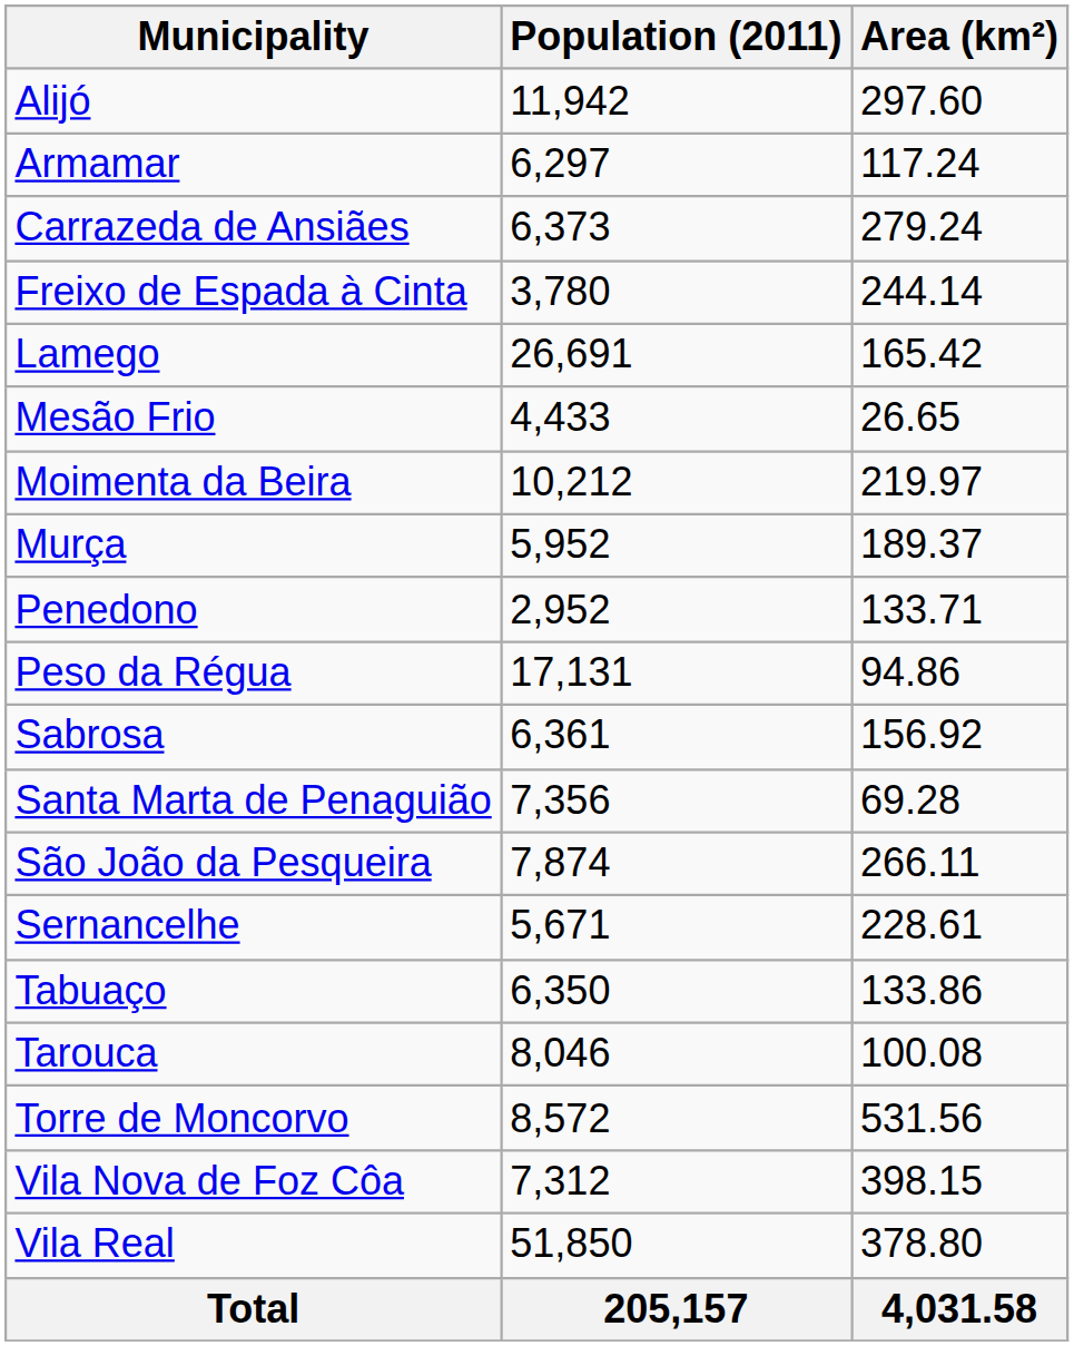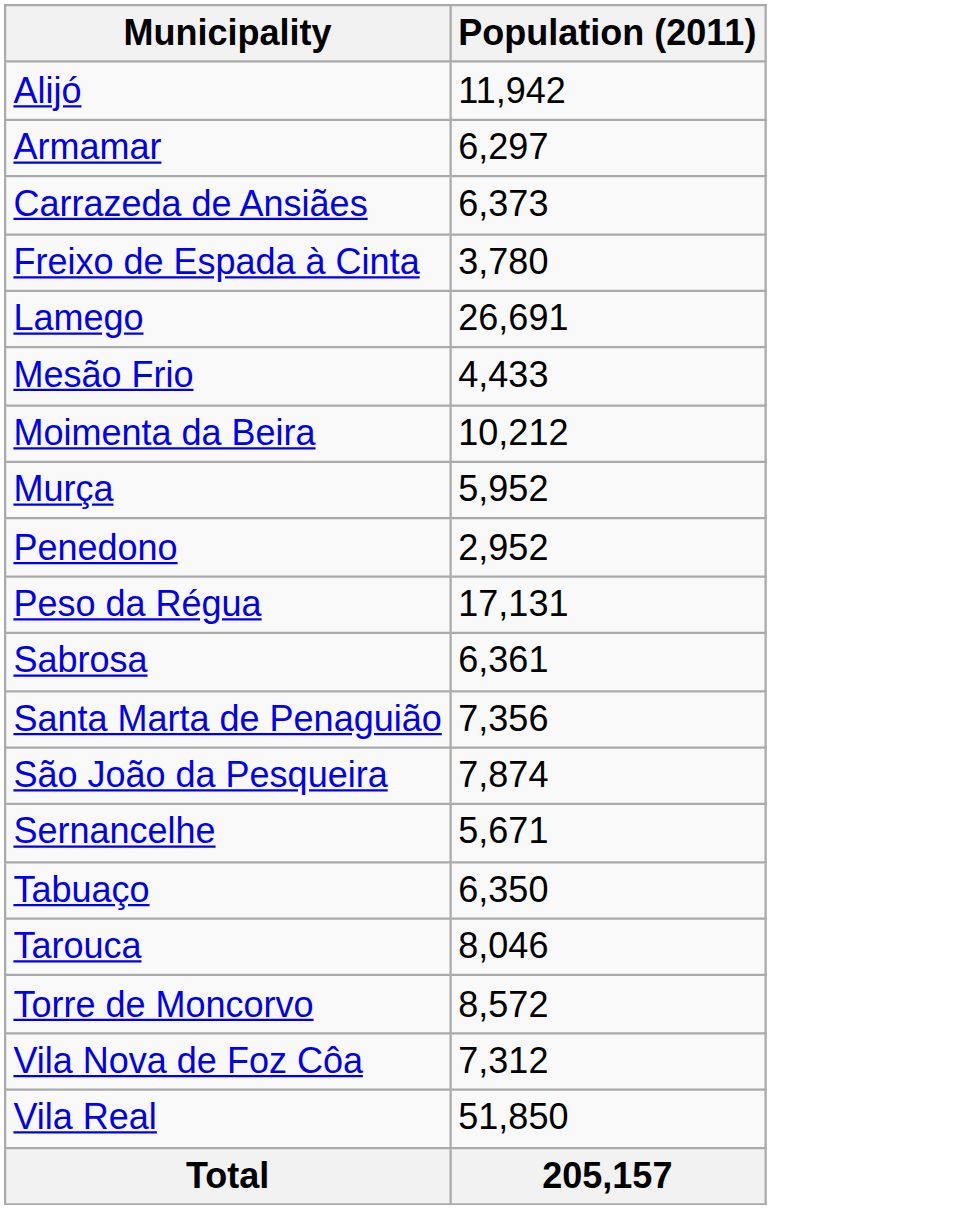- column: Area (km²) | 297.60 | 117.24 | 279.24 | 244.14 | 165.42 | 26.65 | 219.97 | 189.37 | 133.71 | 94.86 | 156.92 | 69.28 | 266.11 | 228.61 | 133.86 | 100.08 | 531.56 | 398.15 | 378.80 | 4,031.58
